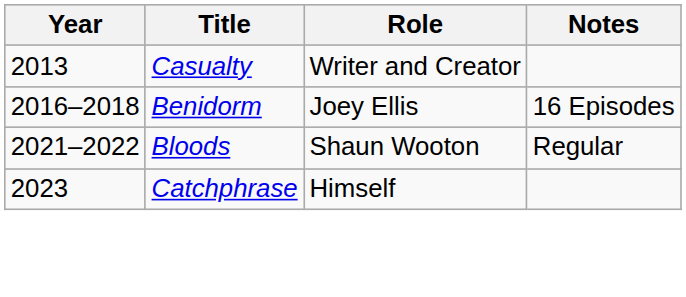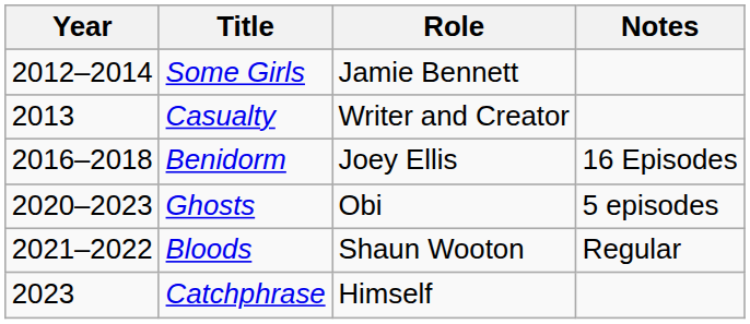+ row: 2012–2014 | Some Girls | Jamie Bennett
+ row: 2020–2023 | Ghosts | Obi | 5 episodes
